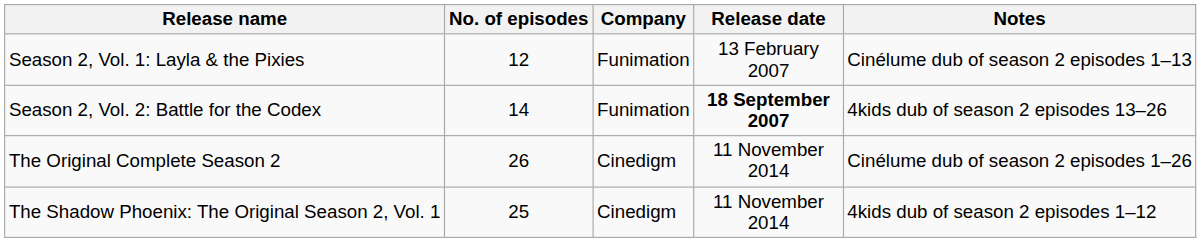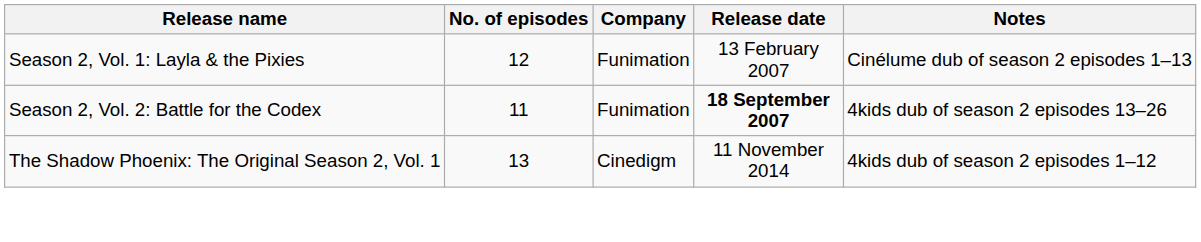Season 2, Vol. 2: Battle for the Codex | No. of episodes: 14 -> 11
- row: The Original Complete Season 2 | 26 | Cinedigm | 11 November 2014 | Cinélume dub of season 2 episodes 1–26
The Shadow Phoenix: The Original Season 2, Vol. 1 | No. of episodes: 25 -> 13
